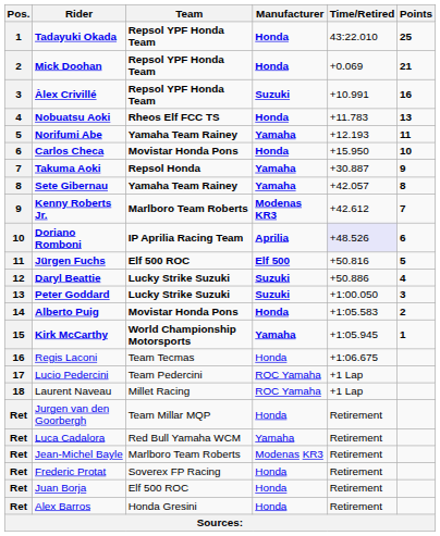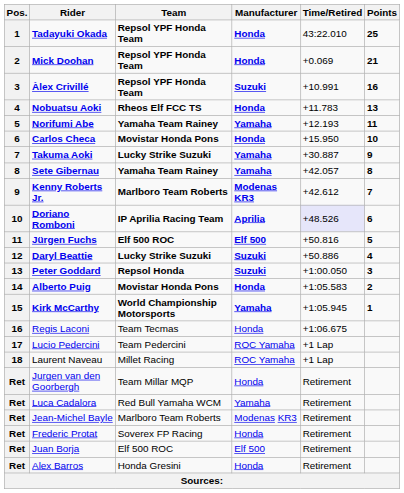Takuma Aoki | Team: Repsol Honda -> Lucky Strike Suzuki
Peter Goddard | Team: Lucky Strike Suzuki -> Repsol Honda
Juan Borja | Manufacturer: Honda -> Elf 500
